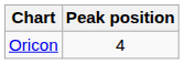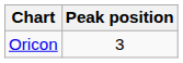Oricon | Peak position: 4 -> 3
